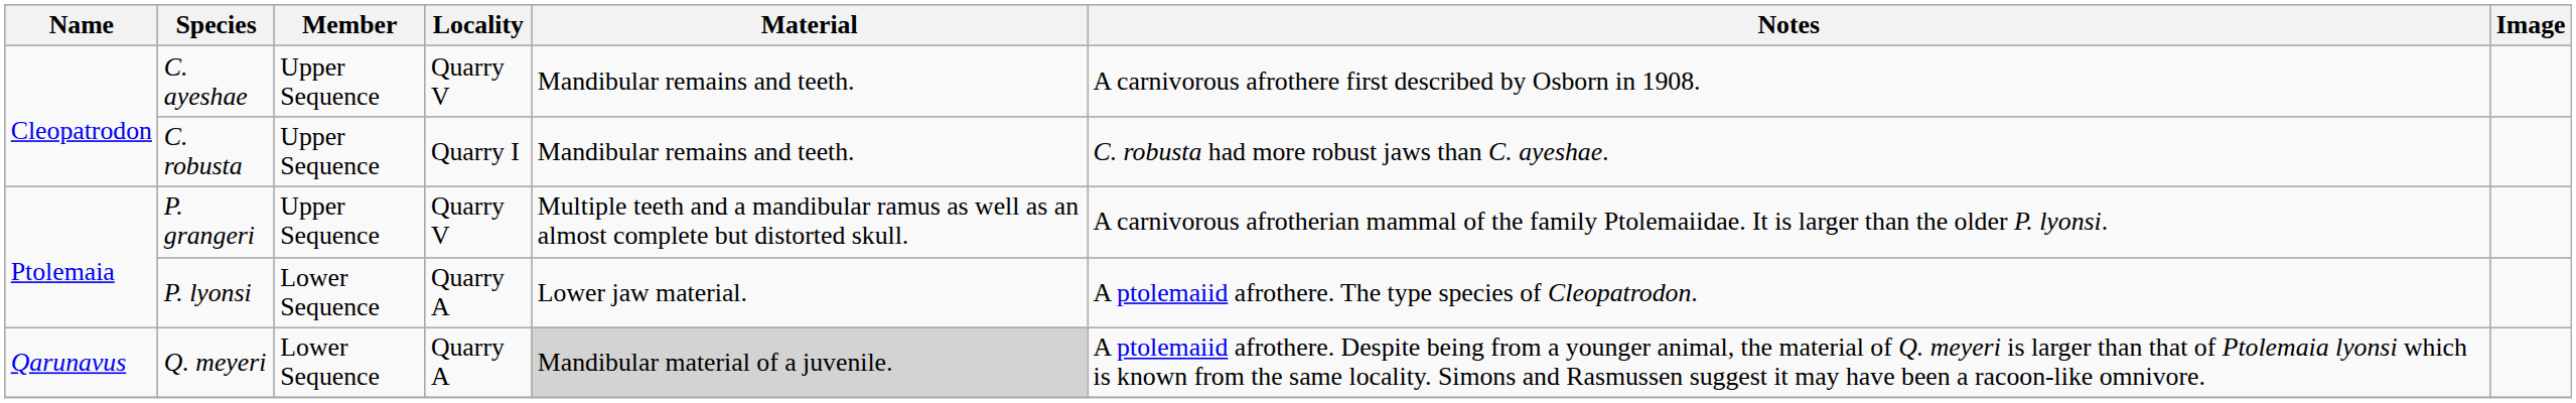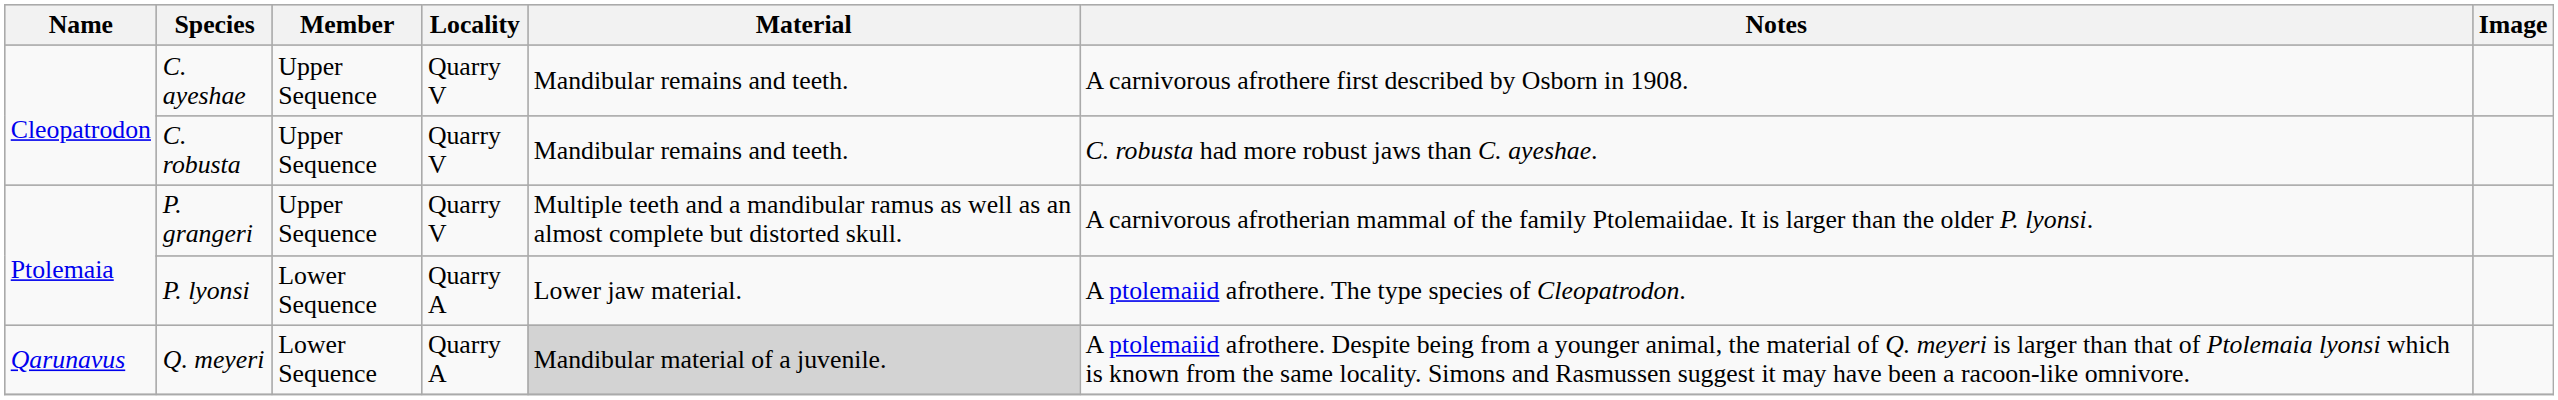C. robusta | Locality: Quarry I -> Quarry V
